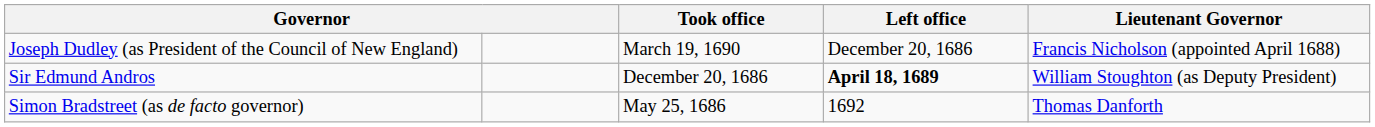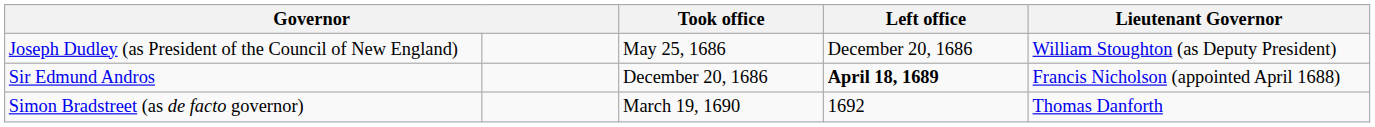Joseph Dudley (as President of the Council of New England) | Took office: March 19, 1690 -> May 25, 1686
Joseph Dudley (as President of the Council of New England) | Lieutenant Governor: Francis Nicholson (appointed April 1688) -> William Stoughton (as Deputy President)
Sir Edmund Andros | Lieutenant Governor: William Stoughton (as Deputy President) -> Francis Nicholson (appointed April 1688)
Simon Bradstreet (as de facto governor) | Took office: May 25, 1686 -> March 19, 1690
